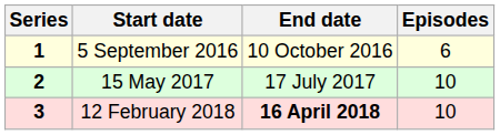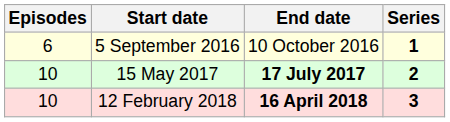columns swapped: Series <-> Episodes
15 May 2017 | End date: normal -> bold
